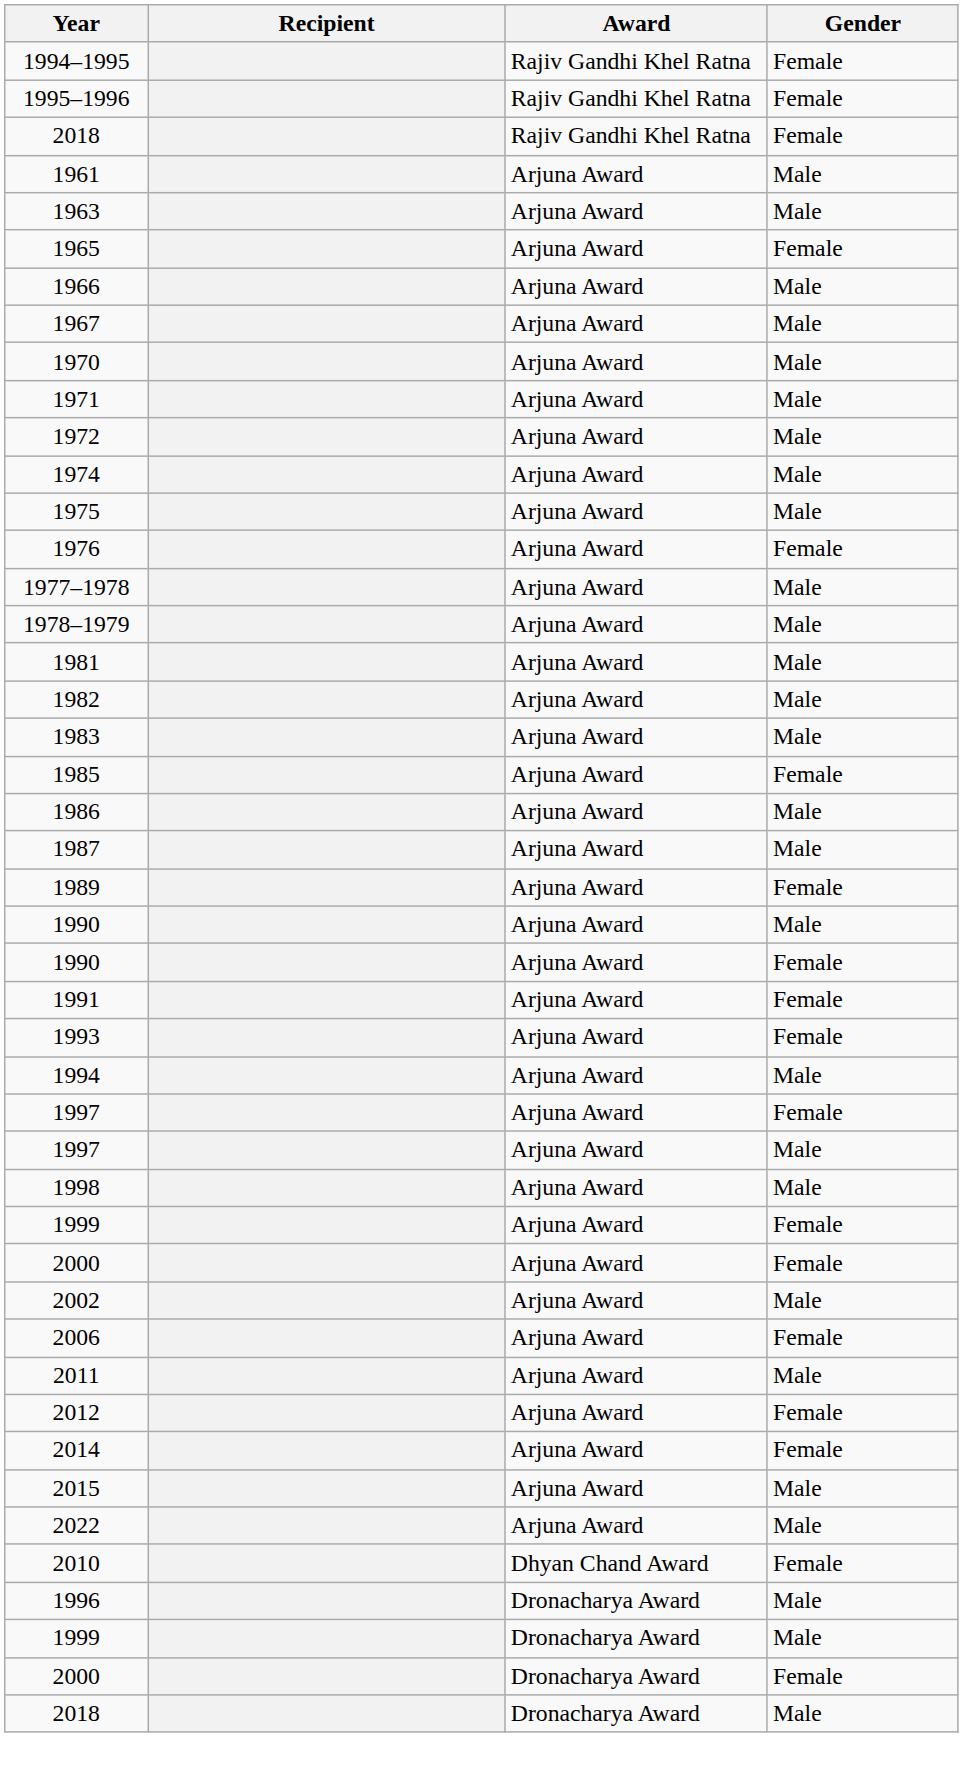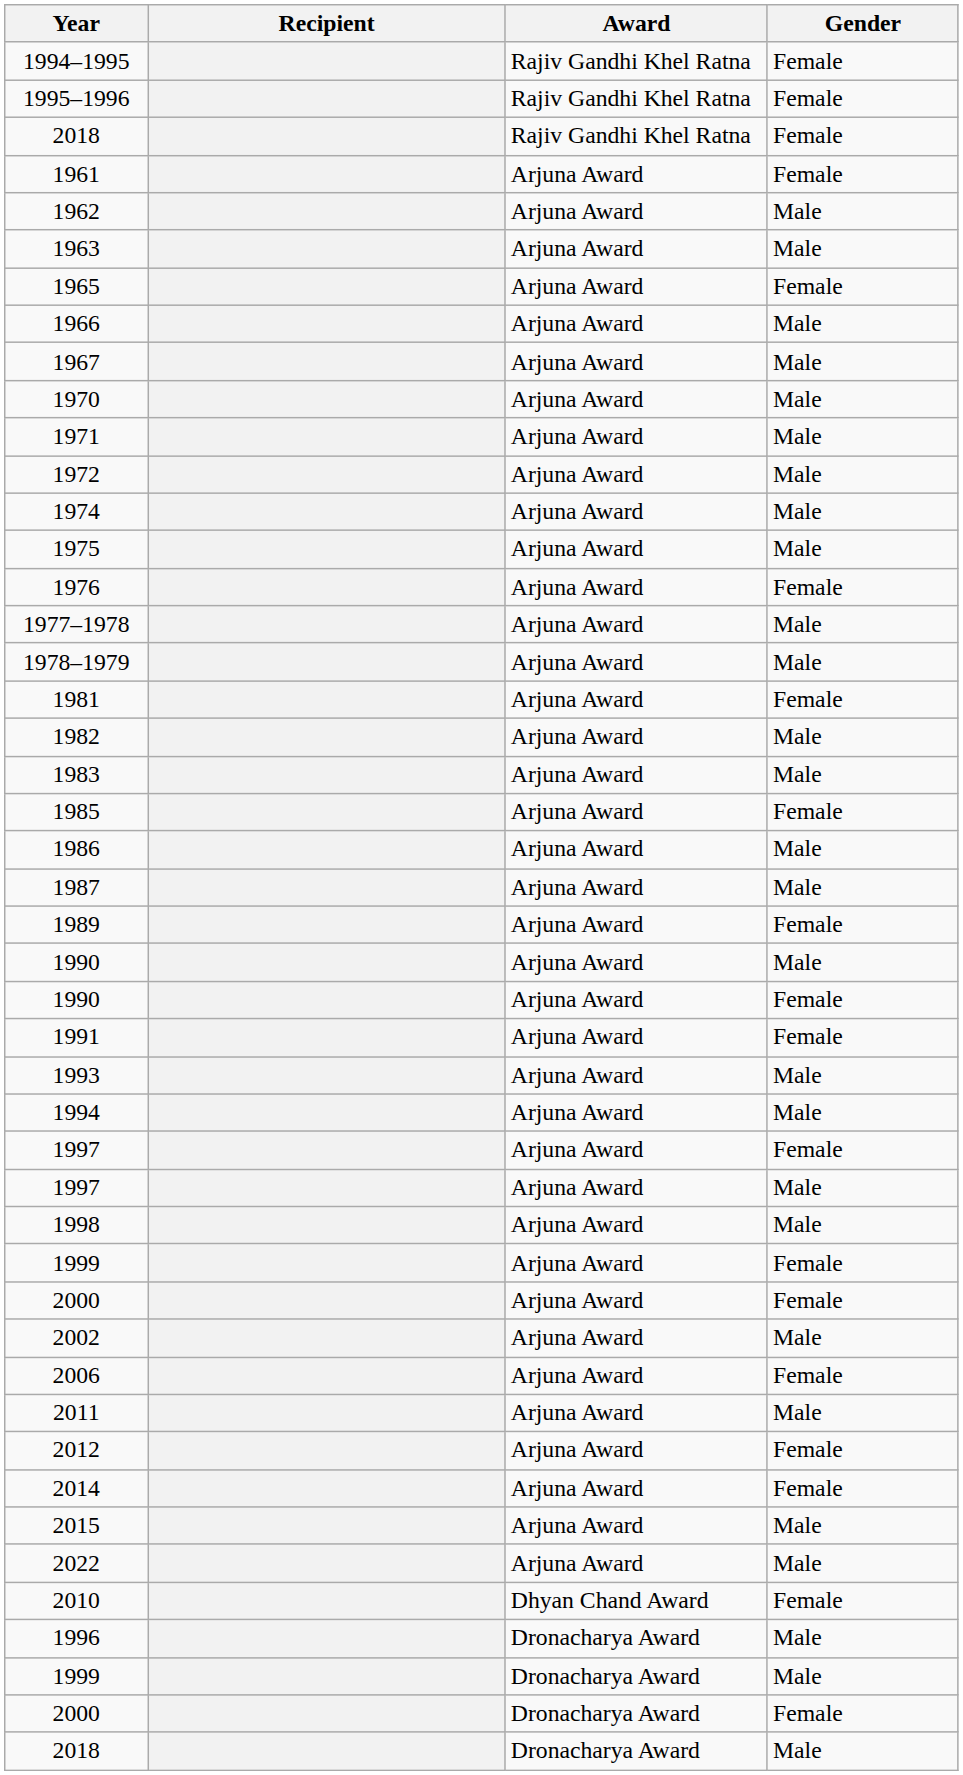1961 | Gender: Male -> Female
+ row: 1962 | Arjuna Award | Male
1981 | Gender: Male -> Female
1993 | Gender: Female -> Male
